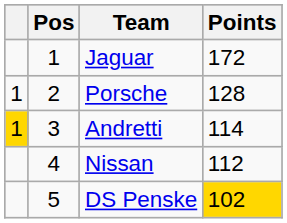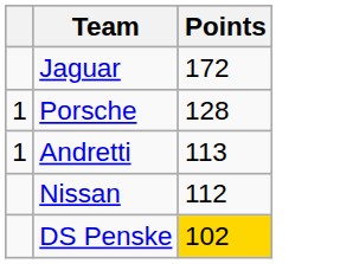- column: Pos | 1 | 2 | 3 | 4 | 5
Andretti | column 1: gold background -> no background
Andretti | Points: 114 -> 113
